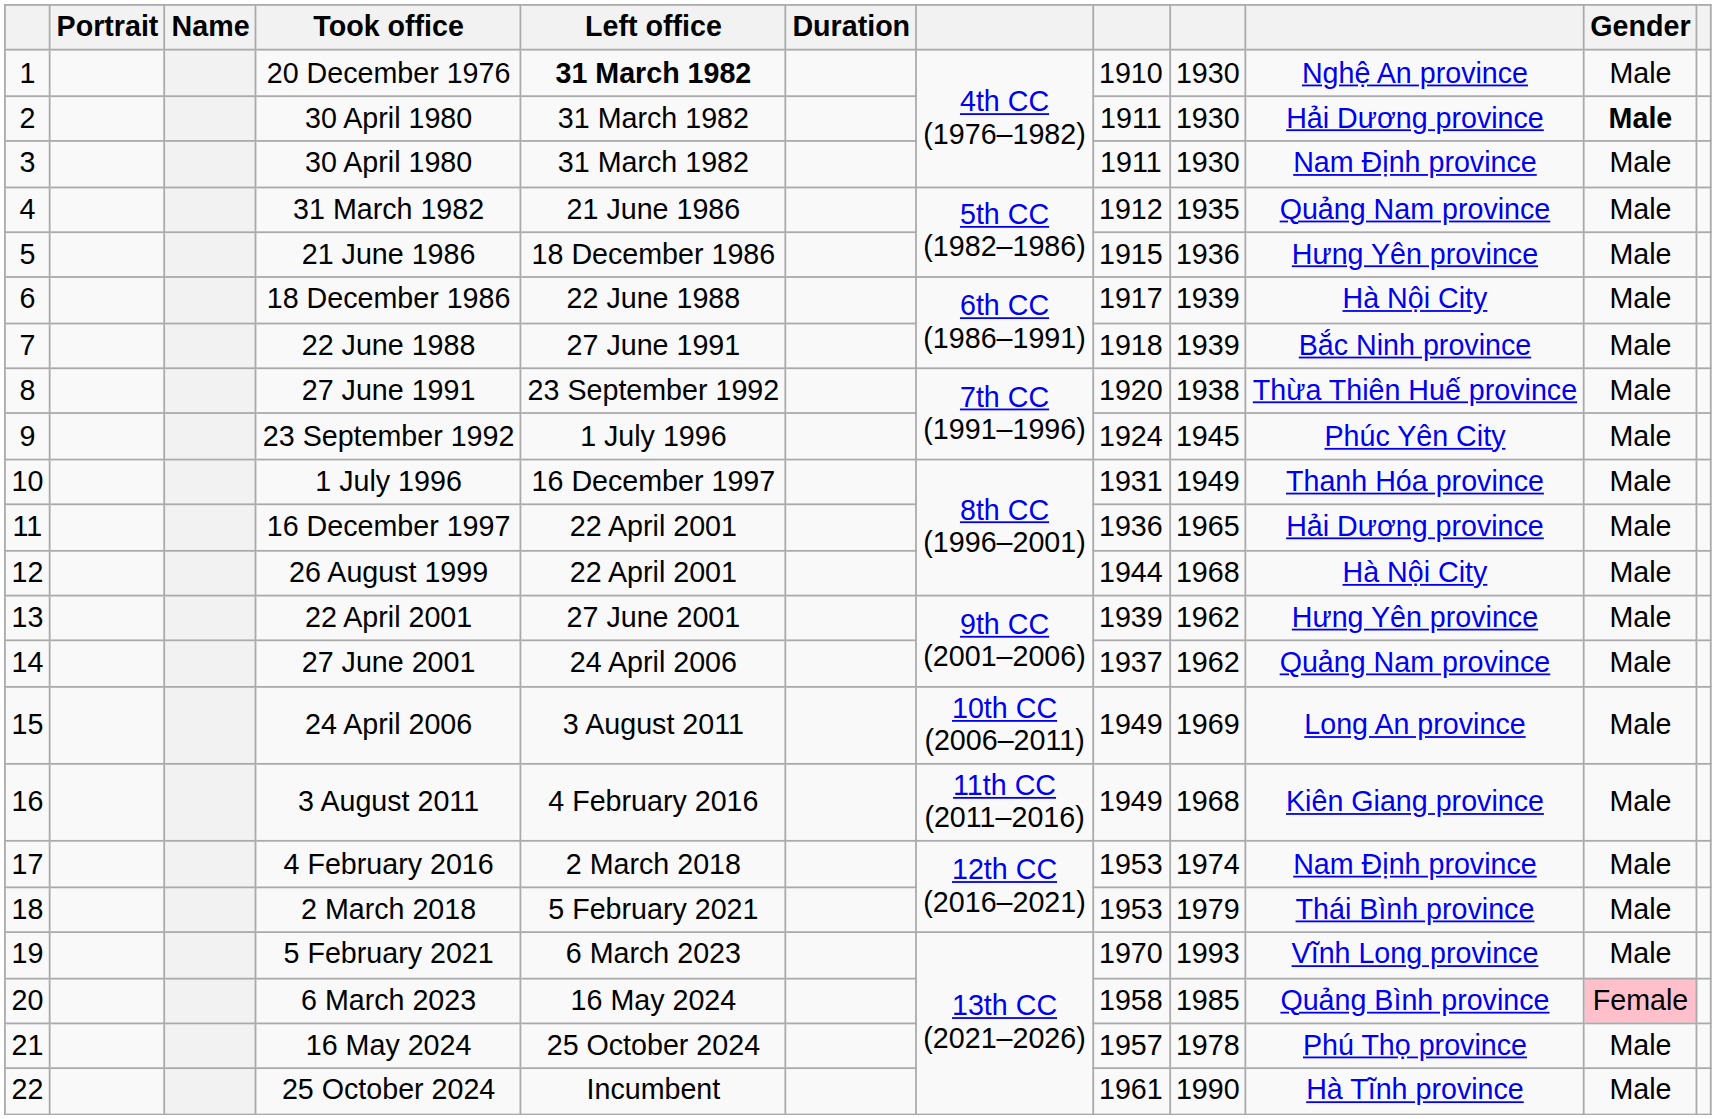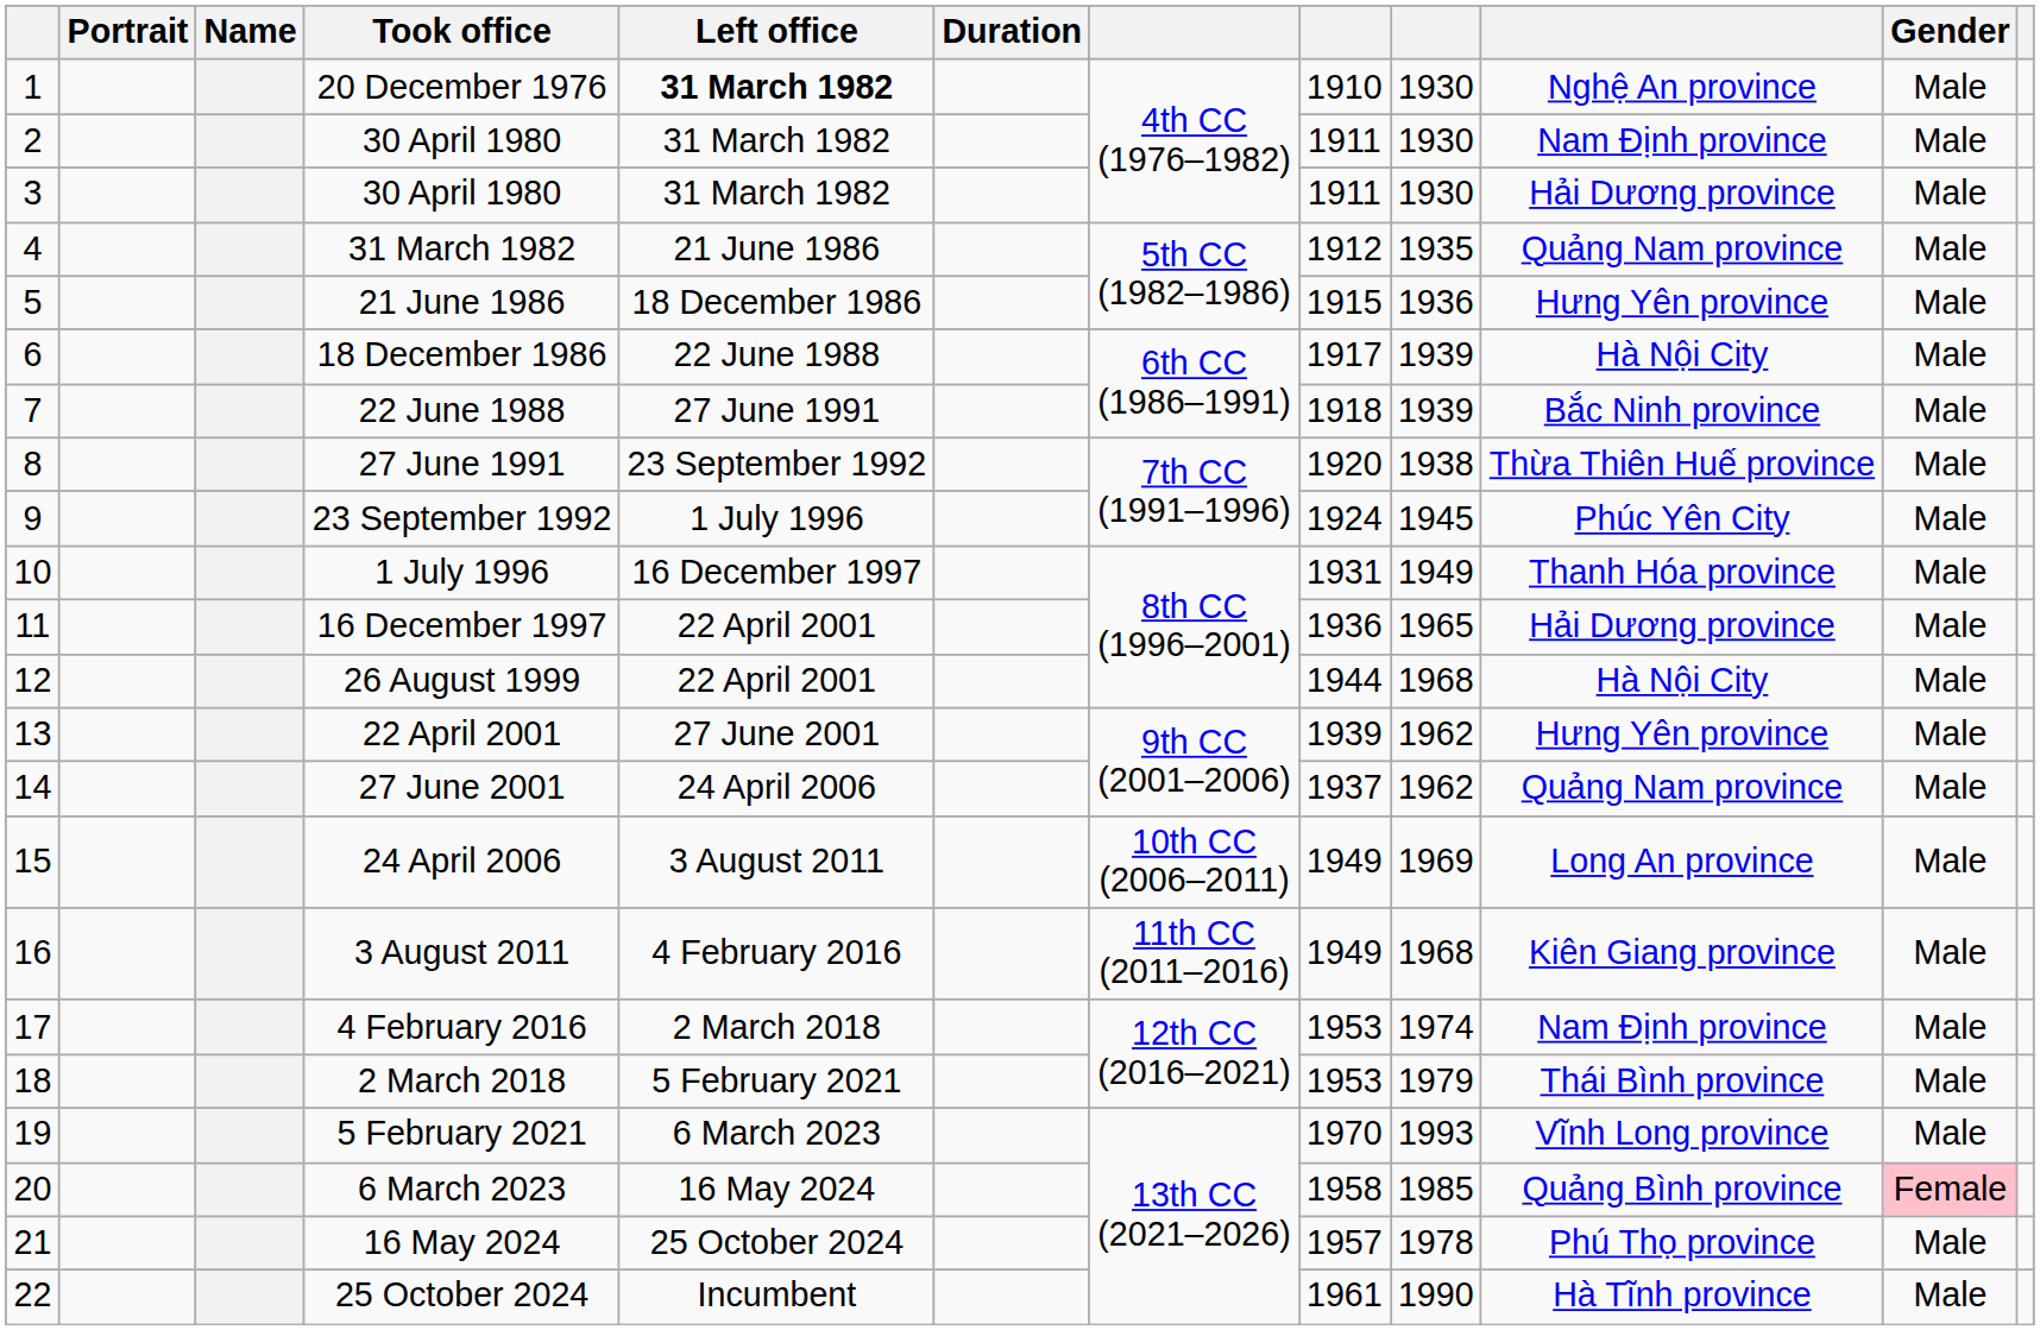2 / 30 April 1980 | column 10: Hải Dương province -> Nam Định province
2 / 30 April 1980 | Gender: bold -> normal
3 / 30 April 1980 | column 10: Nam Định province -> Hải Dương province
